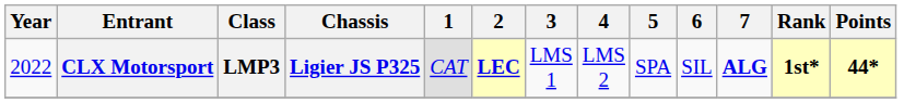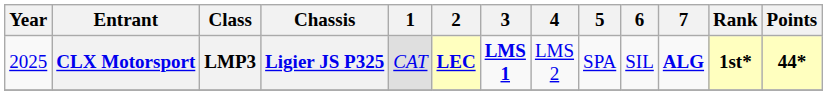CLX Motorsport | Year: 2022 -> 2025
CLX Motorsport | 3: normal -> bold
